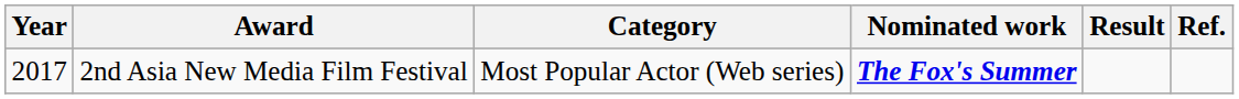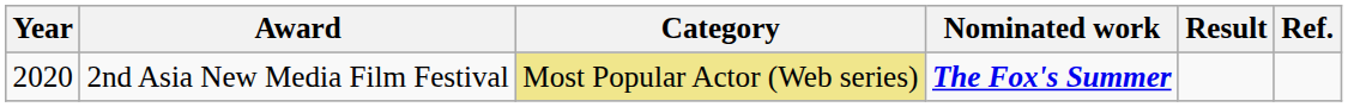2nd Asia New Media Film Festival | Year: 2017 -> 2020
2nd Asia New Media Film Festival | Category: no background -> khaki background
